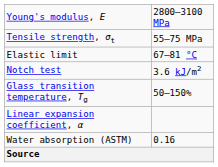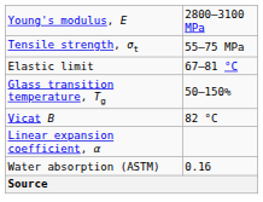- row: Notch test | 3.6 kJ/m2
+ row: Vicat B | 82 °C
